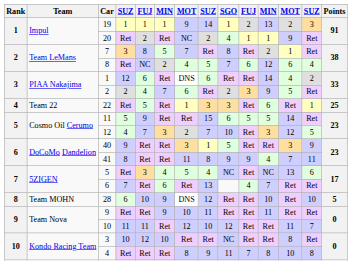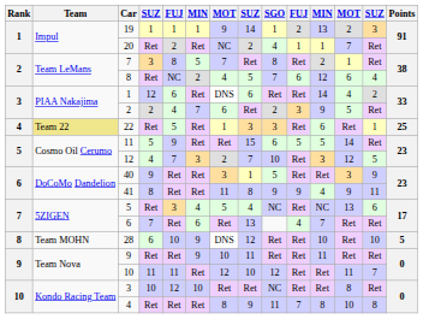20 | column 12: 9 -> 7
22 | Team: no background -> khaki background
41 | column 12: 7 -> 9
